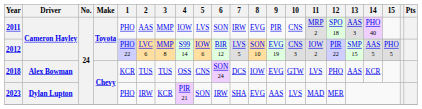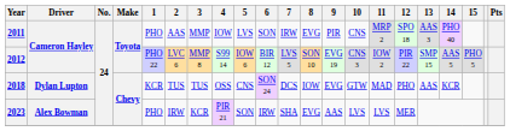2018 | Driver: Alex Bowman -> Dylan Lupton
2018 | 11: LVS -> MAD
2023 | Driver: Dylan Lupton -> Alex Bowman
2023 | 11: MAD -> LVS
